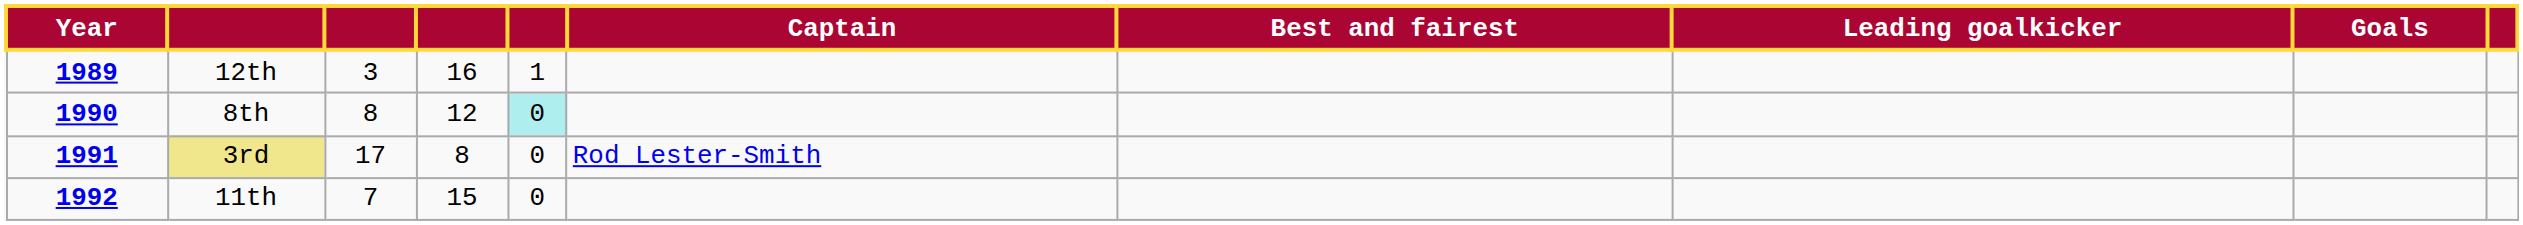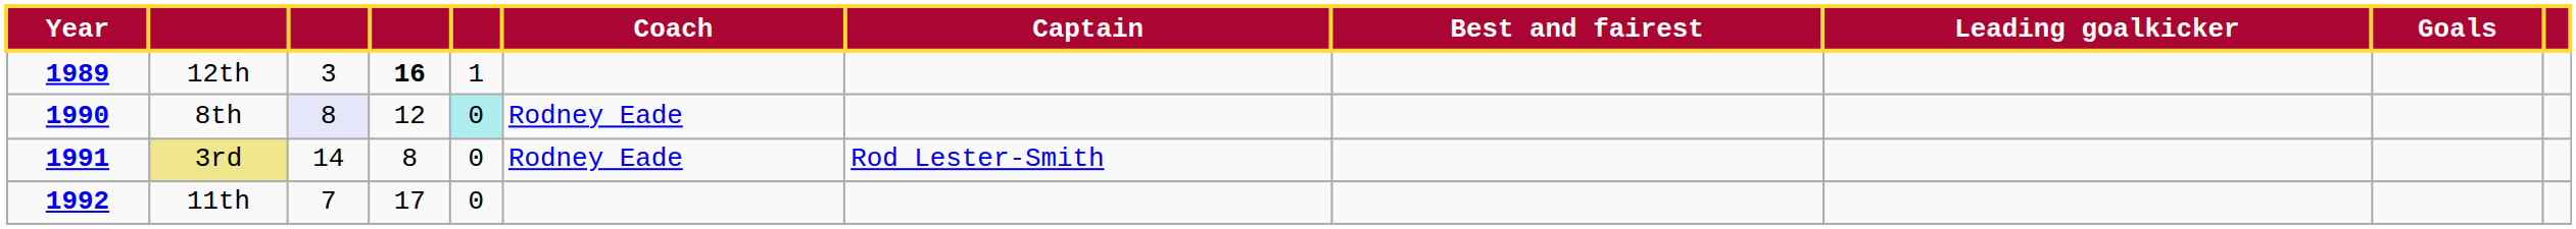+ column: Coach | Rodney Eade | Rodney Eade
12th | column 4: normal -> bold
8th | column 3: no background -> lavender background
3rd | column 3: 17 -> 14
11th | column 4: 15 -> 17
